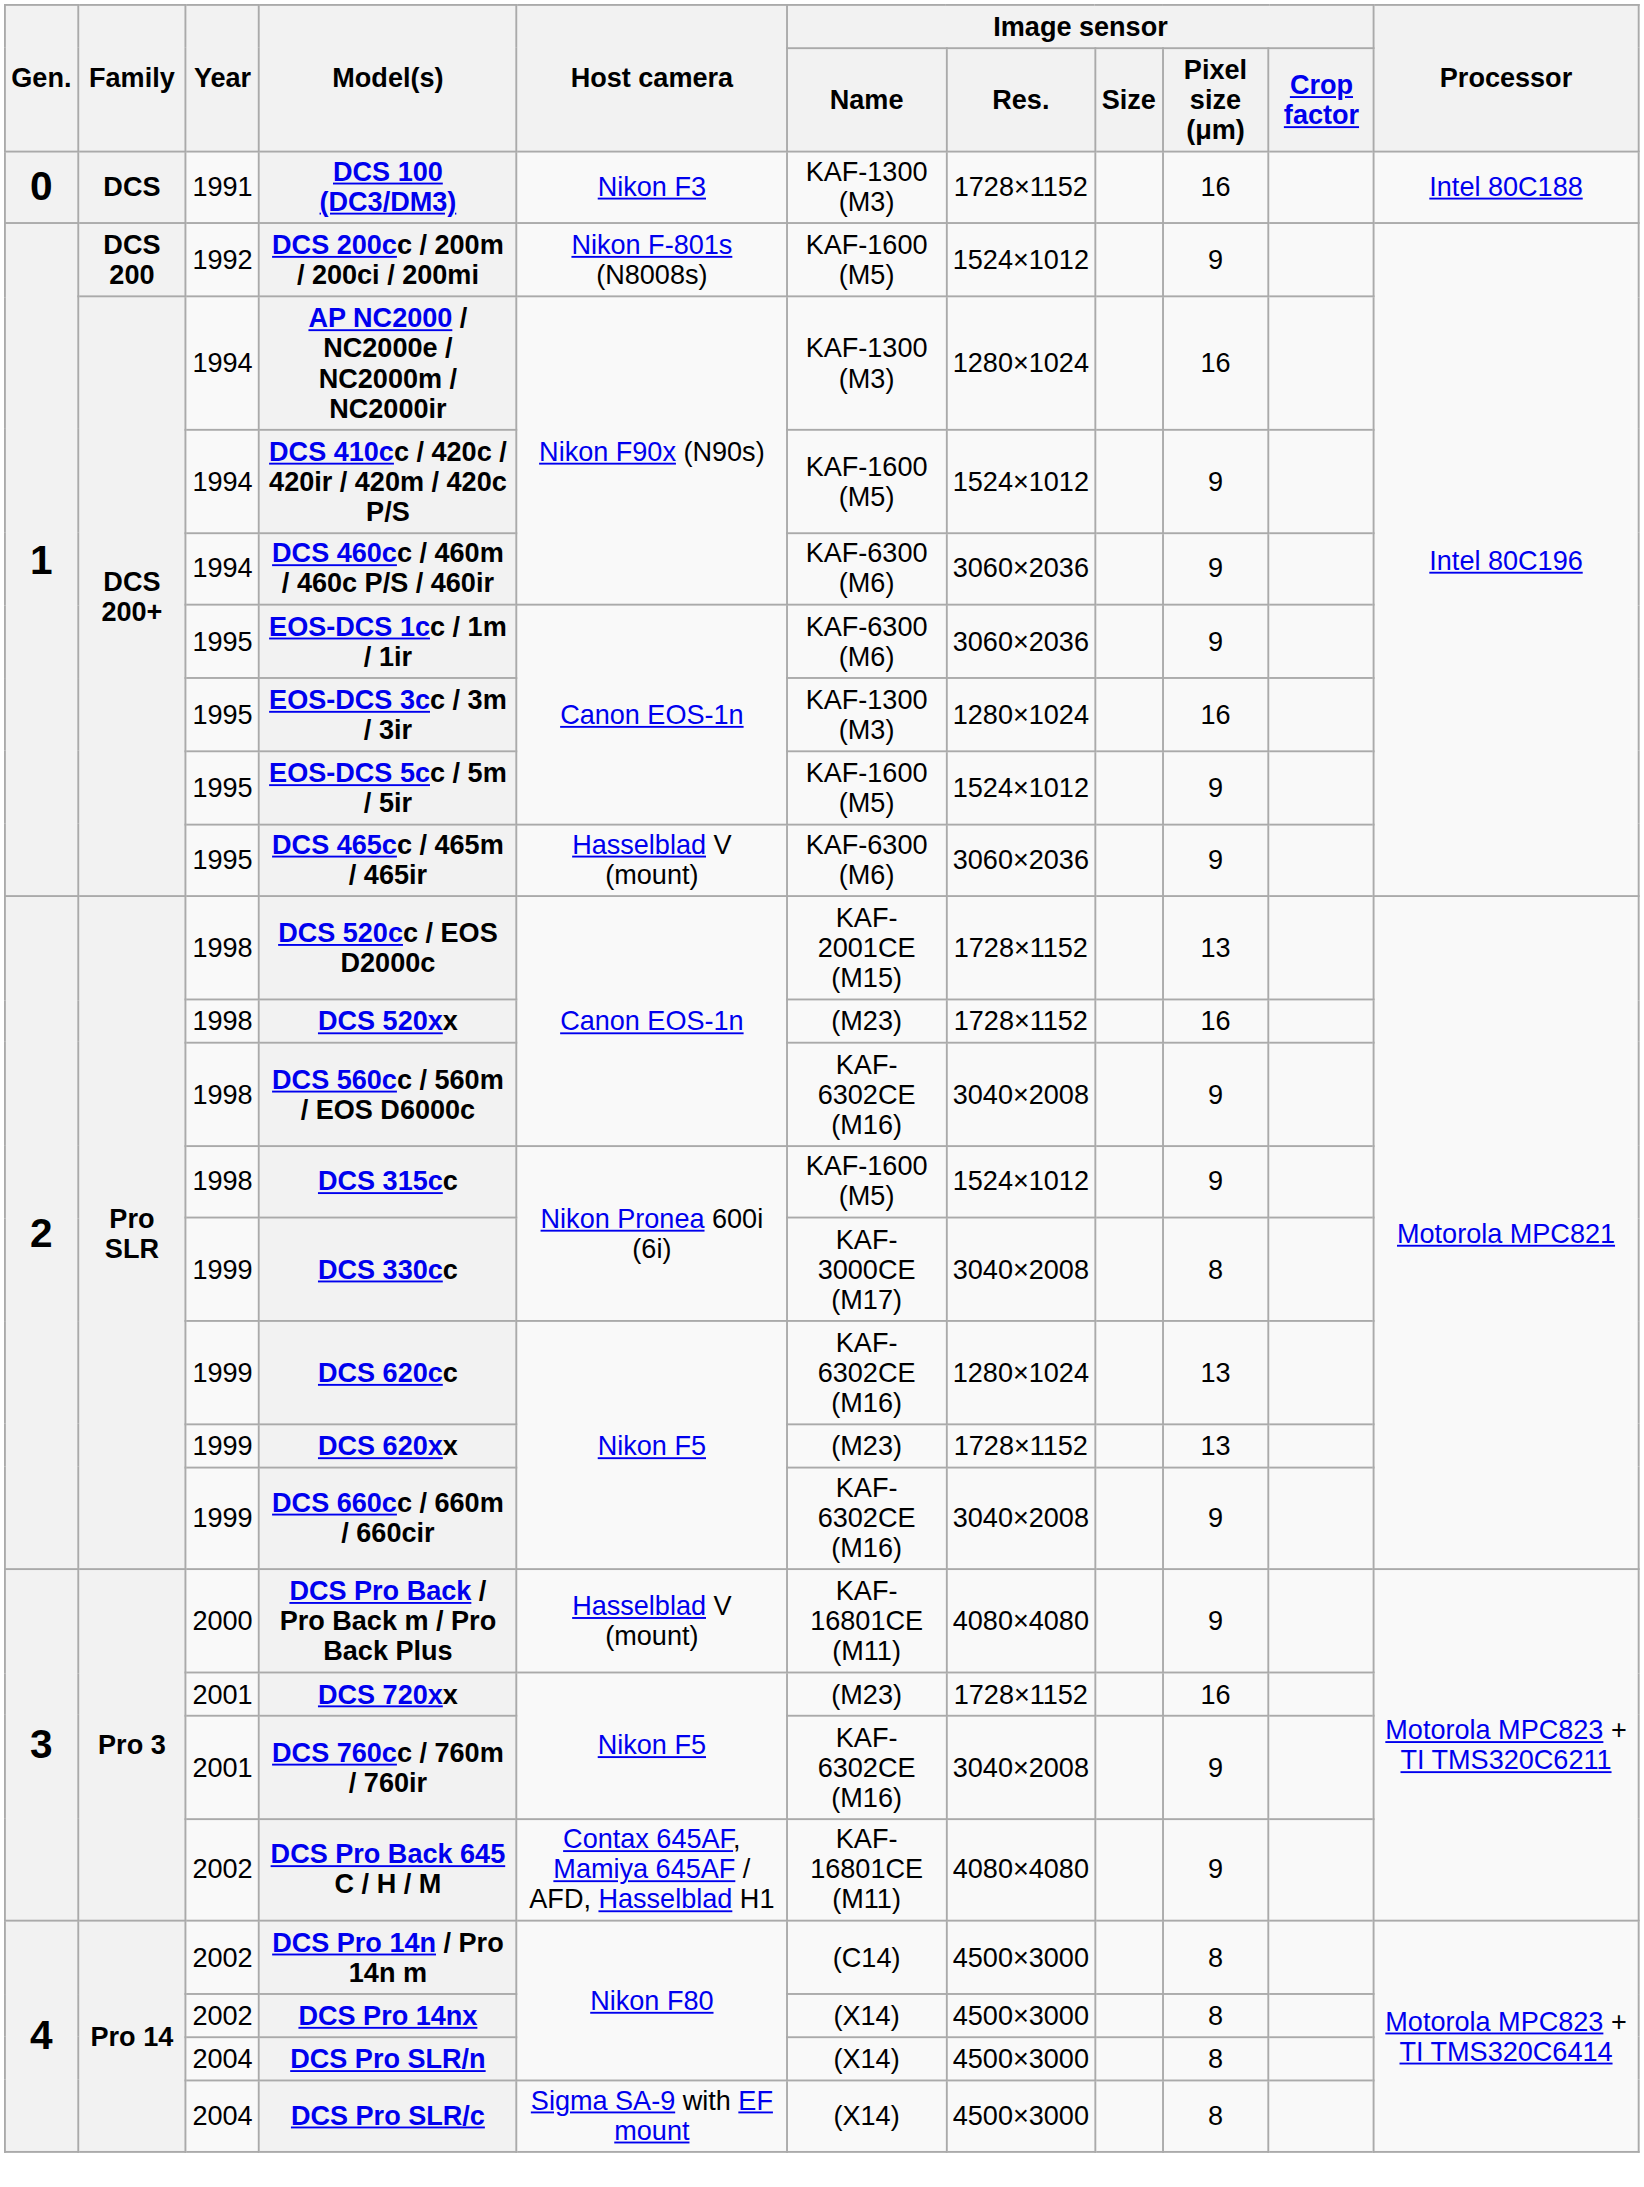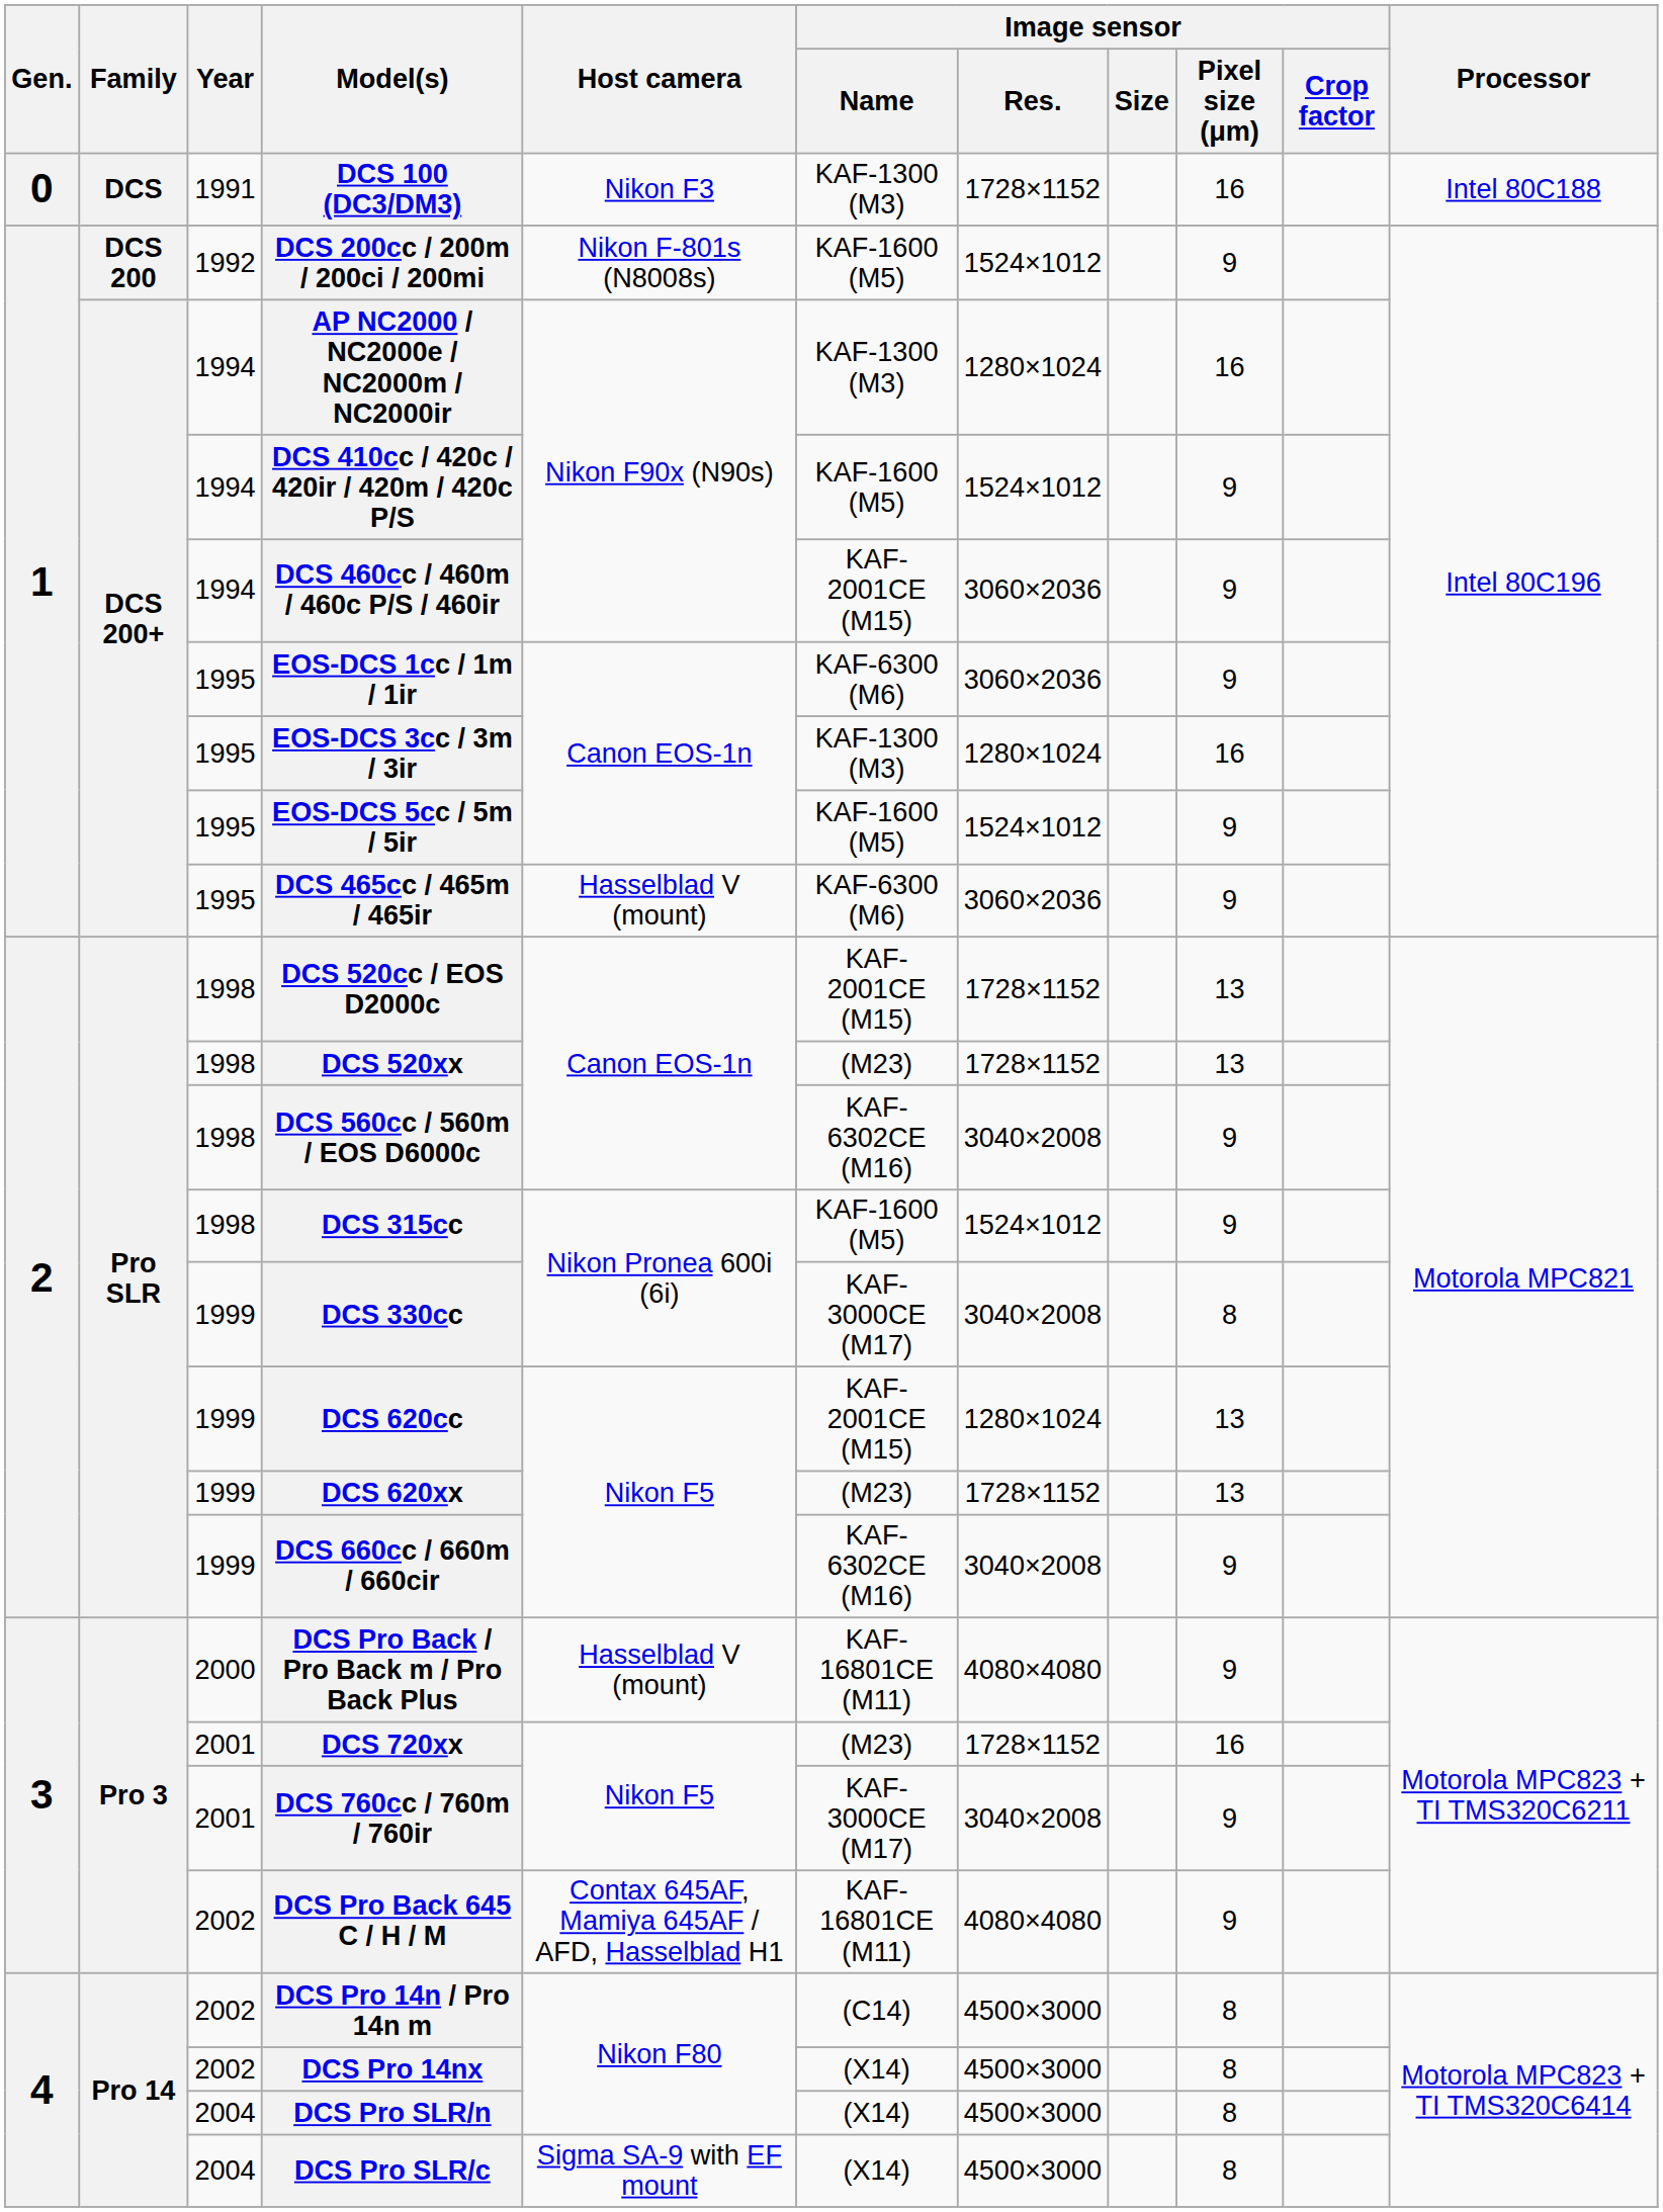DCS 460cc / 460m / 460c P/S / 460ir | Image sensor / Name: KAF-6300 (M6) -> KAF-2001CE (M15)
DCS 520xx | Image sensor / Pixel size (μm): 16 -> 13
DCS 620cc | Image sensor / Name: KAF-6302CE (M16) -> KAF-2001CE (M15)
DCS 760cc / 760m / 760ir | Image sensor / Name: KAF-6302CE (M16) -> KAF-3000CE (M17)
